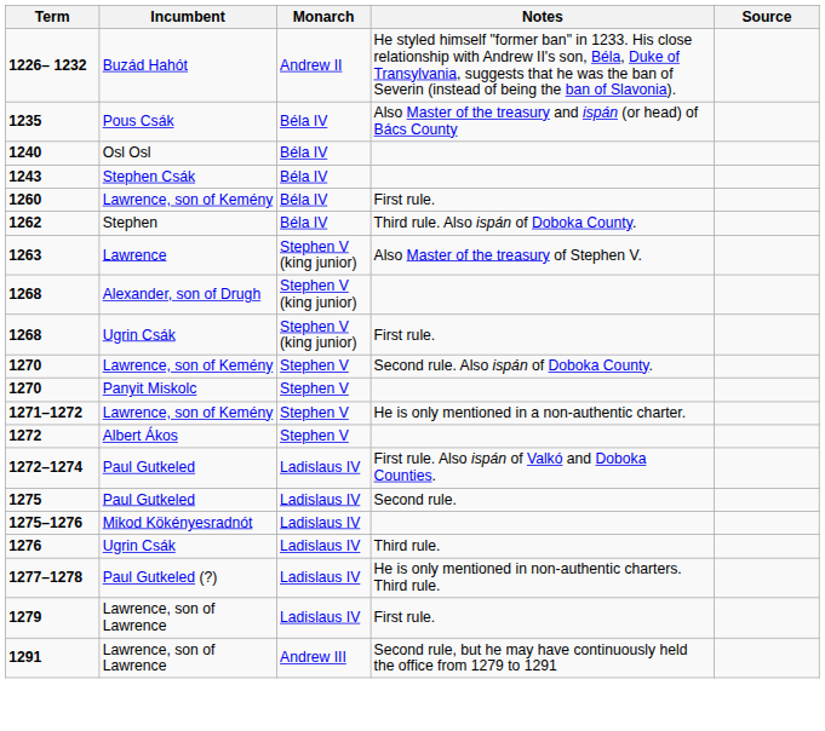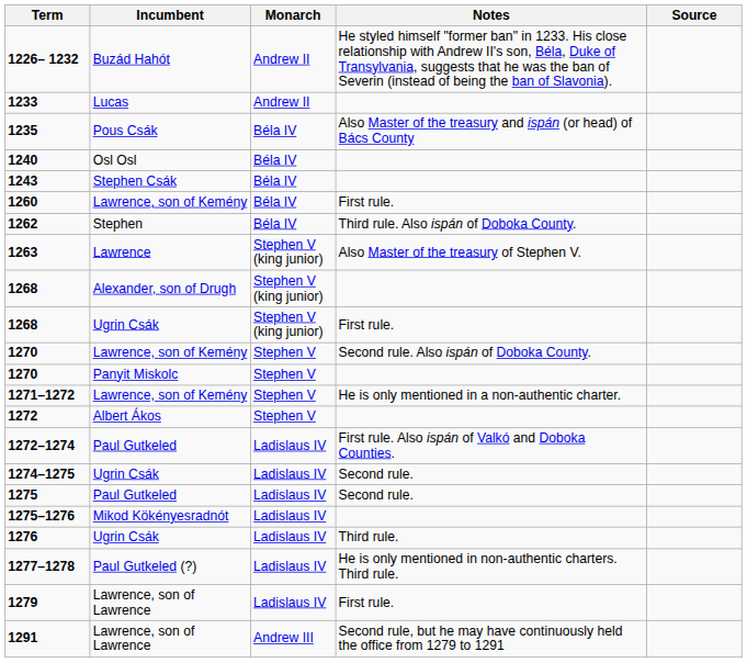+ row: 1233 | Lucas | Andrew II
+ row: 1274–1275 | Ugrin Csák | Ladislaus IV | Second rule.
